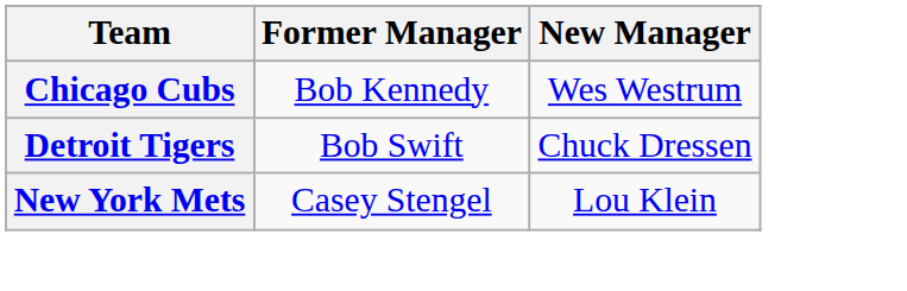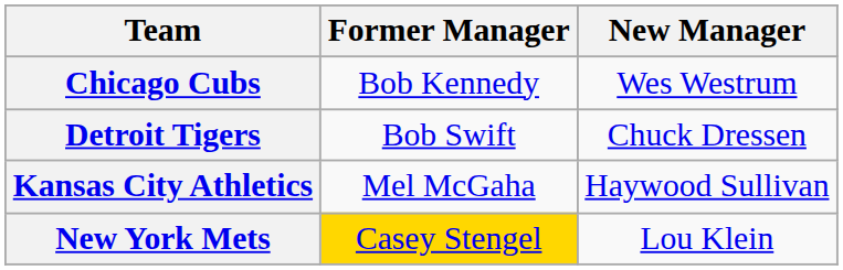+ row: Kansas City Athletics | Mel McGaha | Haywood Sullivan
New York Mets | Former Manager: no background -> gold background
